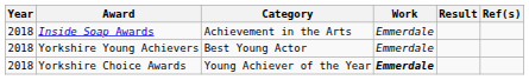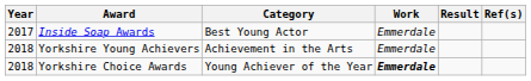Inside Soap Awards | Year: 2018 -> 2017
Inside Soap Awards | Category: Achievement in the Arts -> Best Young Actor
Yorkshire Young Achievers | Category: Best Young Actor -> Achievement in the Arts
